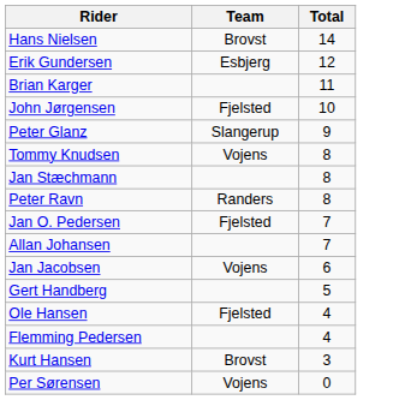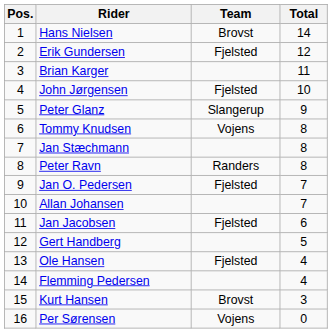+ column: Pos. | 1 | 2 | 3 | 4 | 5 | 6 | 7 | 8 | 9 | 10 | 11 | 12 | 13 | 14 | 15 | 16
Erik Gundersen | Team: Esbjerg -> Fjelsted
Jan Jacobsen | Team: Vojens -> Fjelsted
